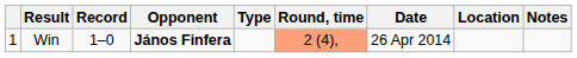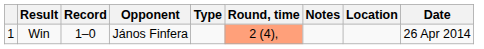columns swapped: Date <-> Notes
Win | Opponent: bold -> normal
